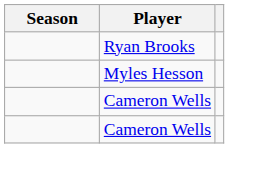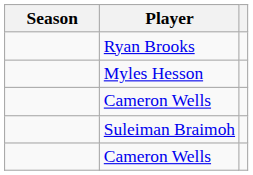+ row: Suleiman Braimoh
